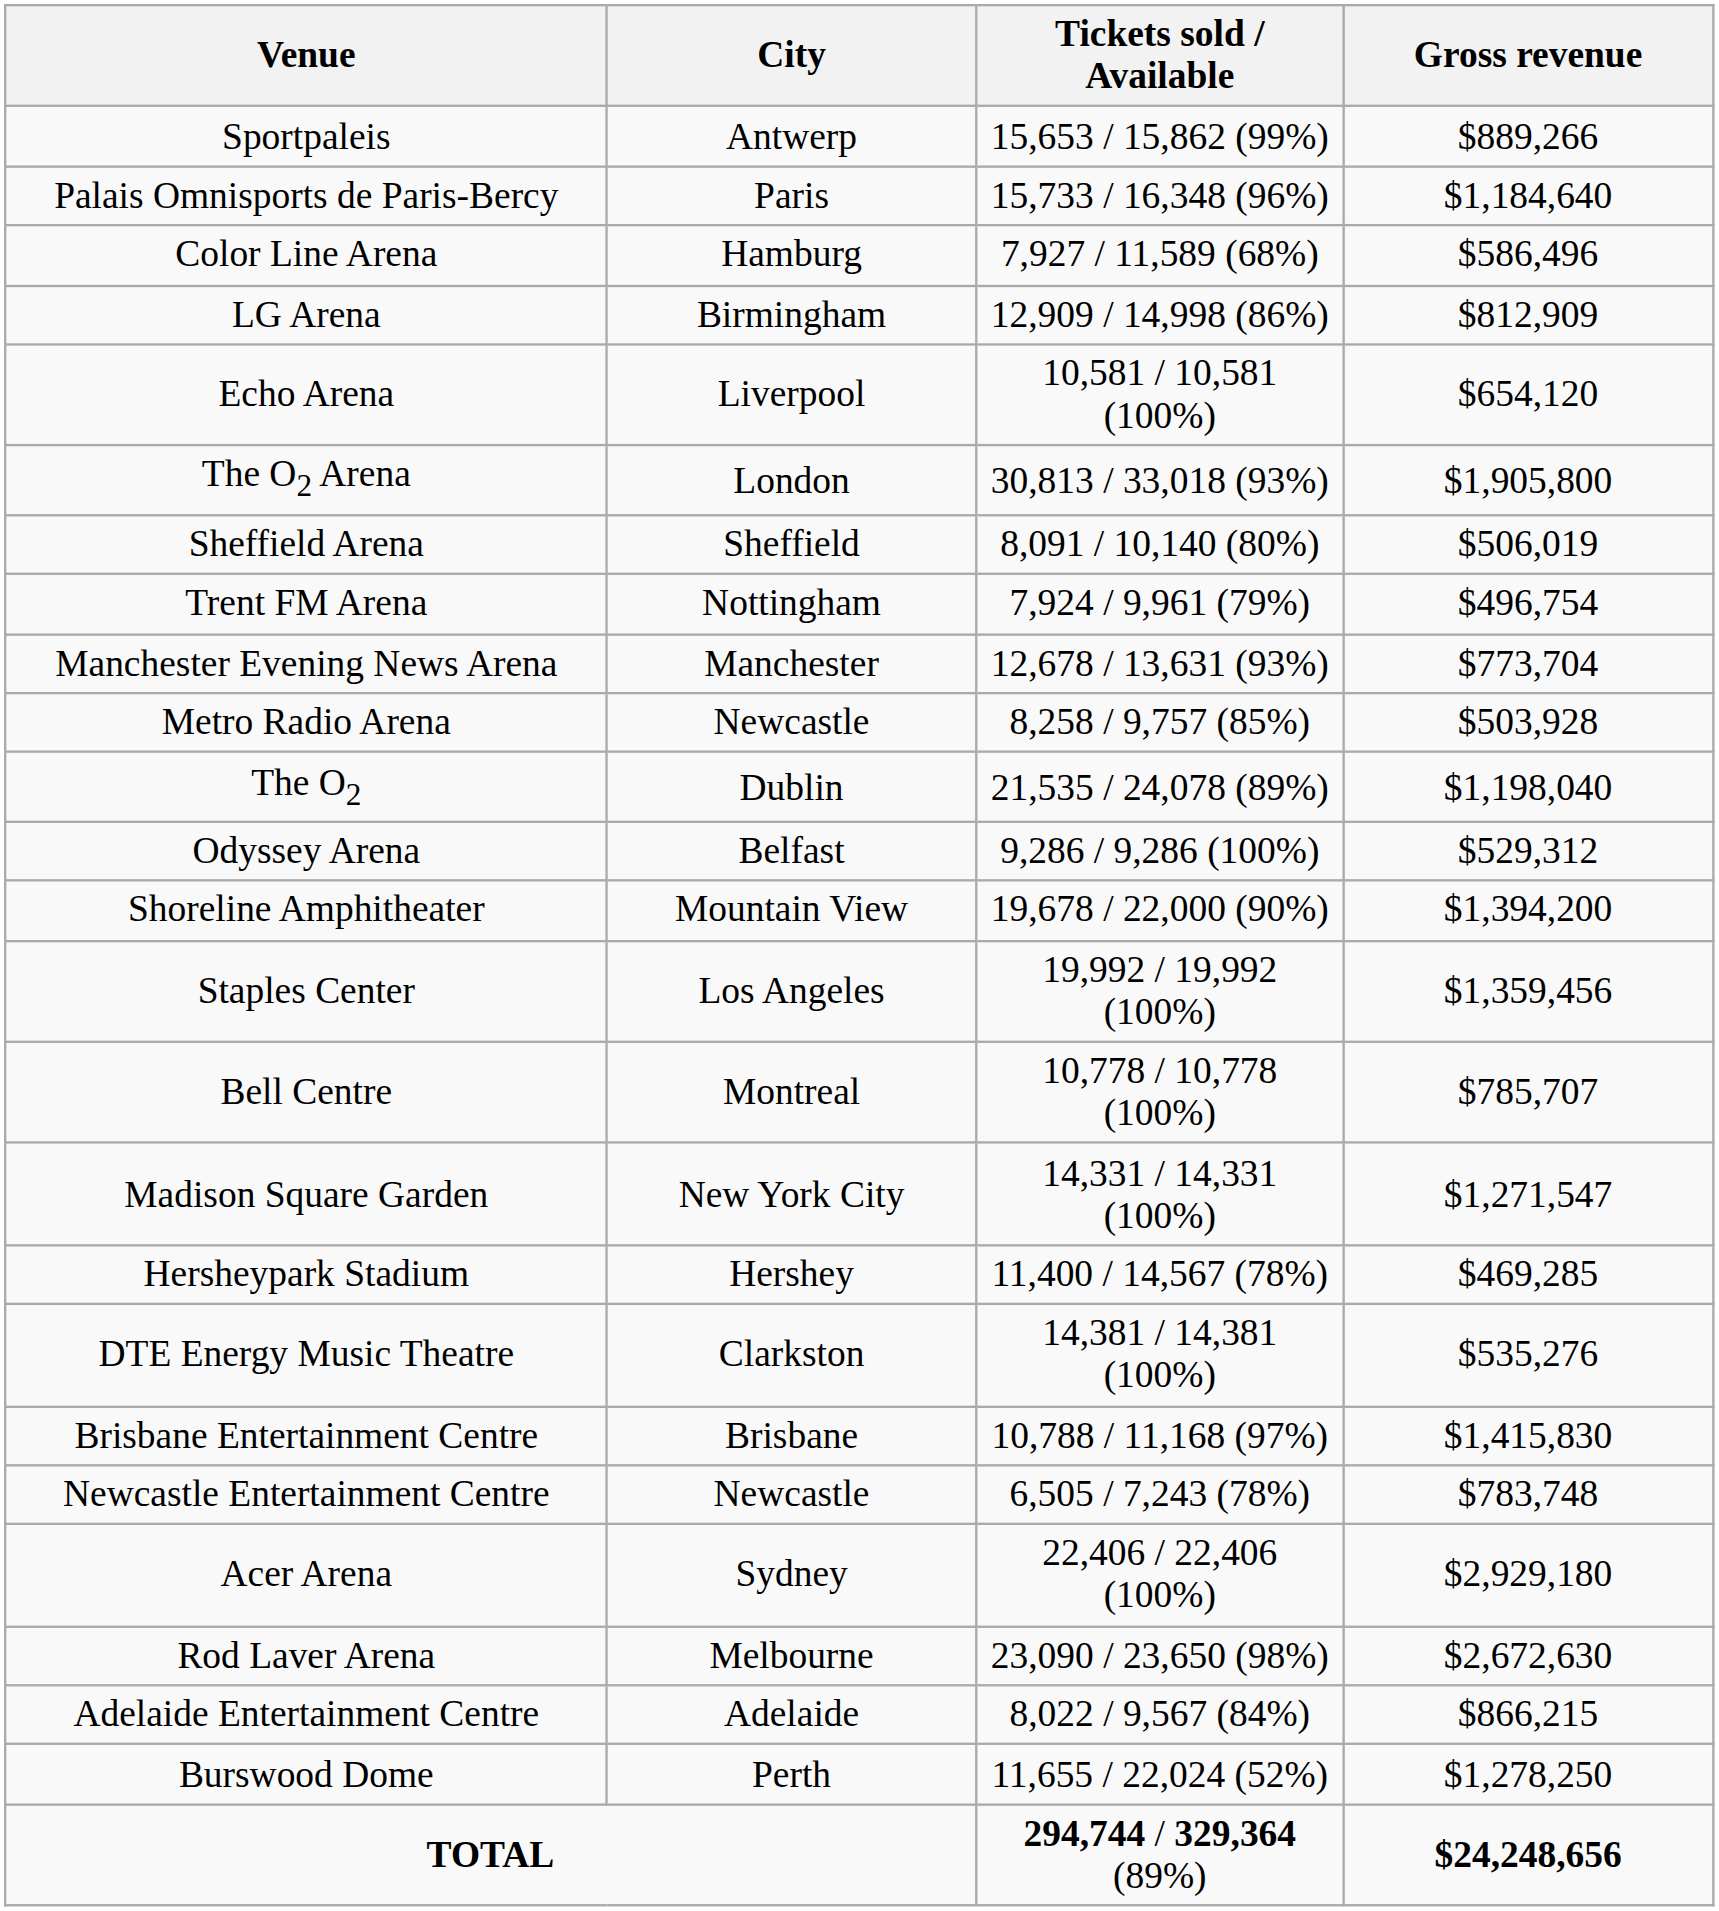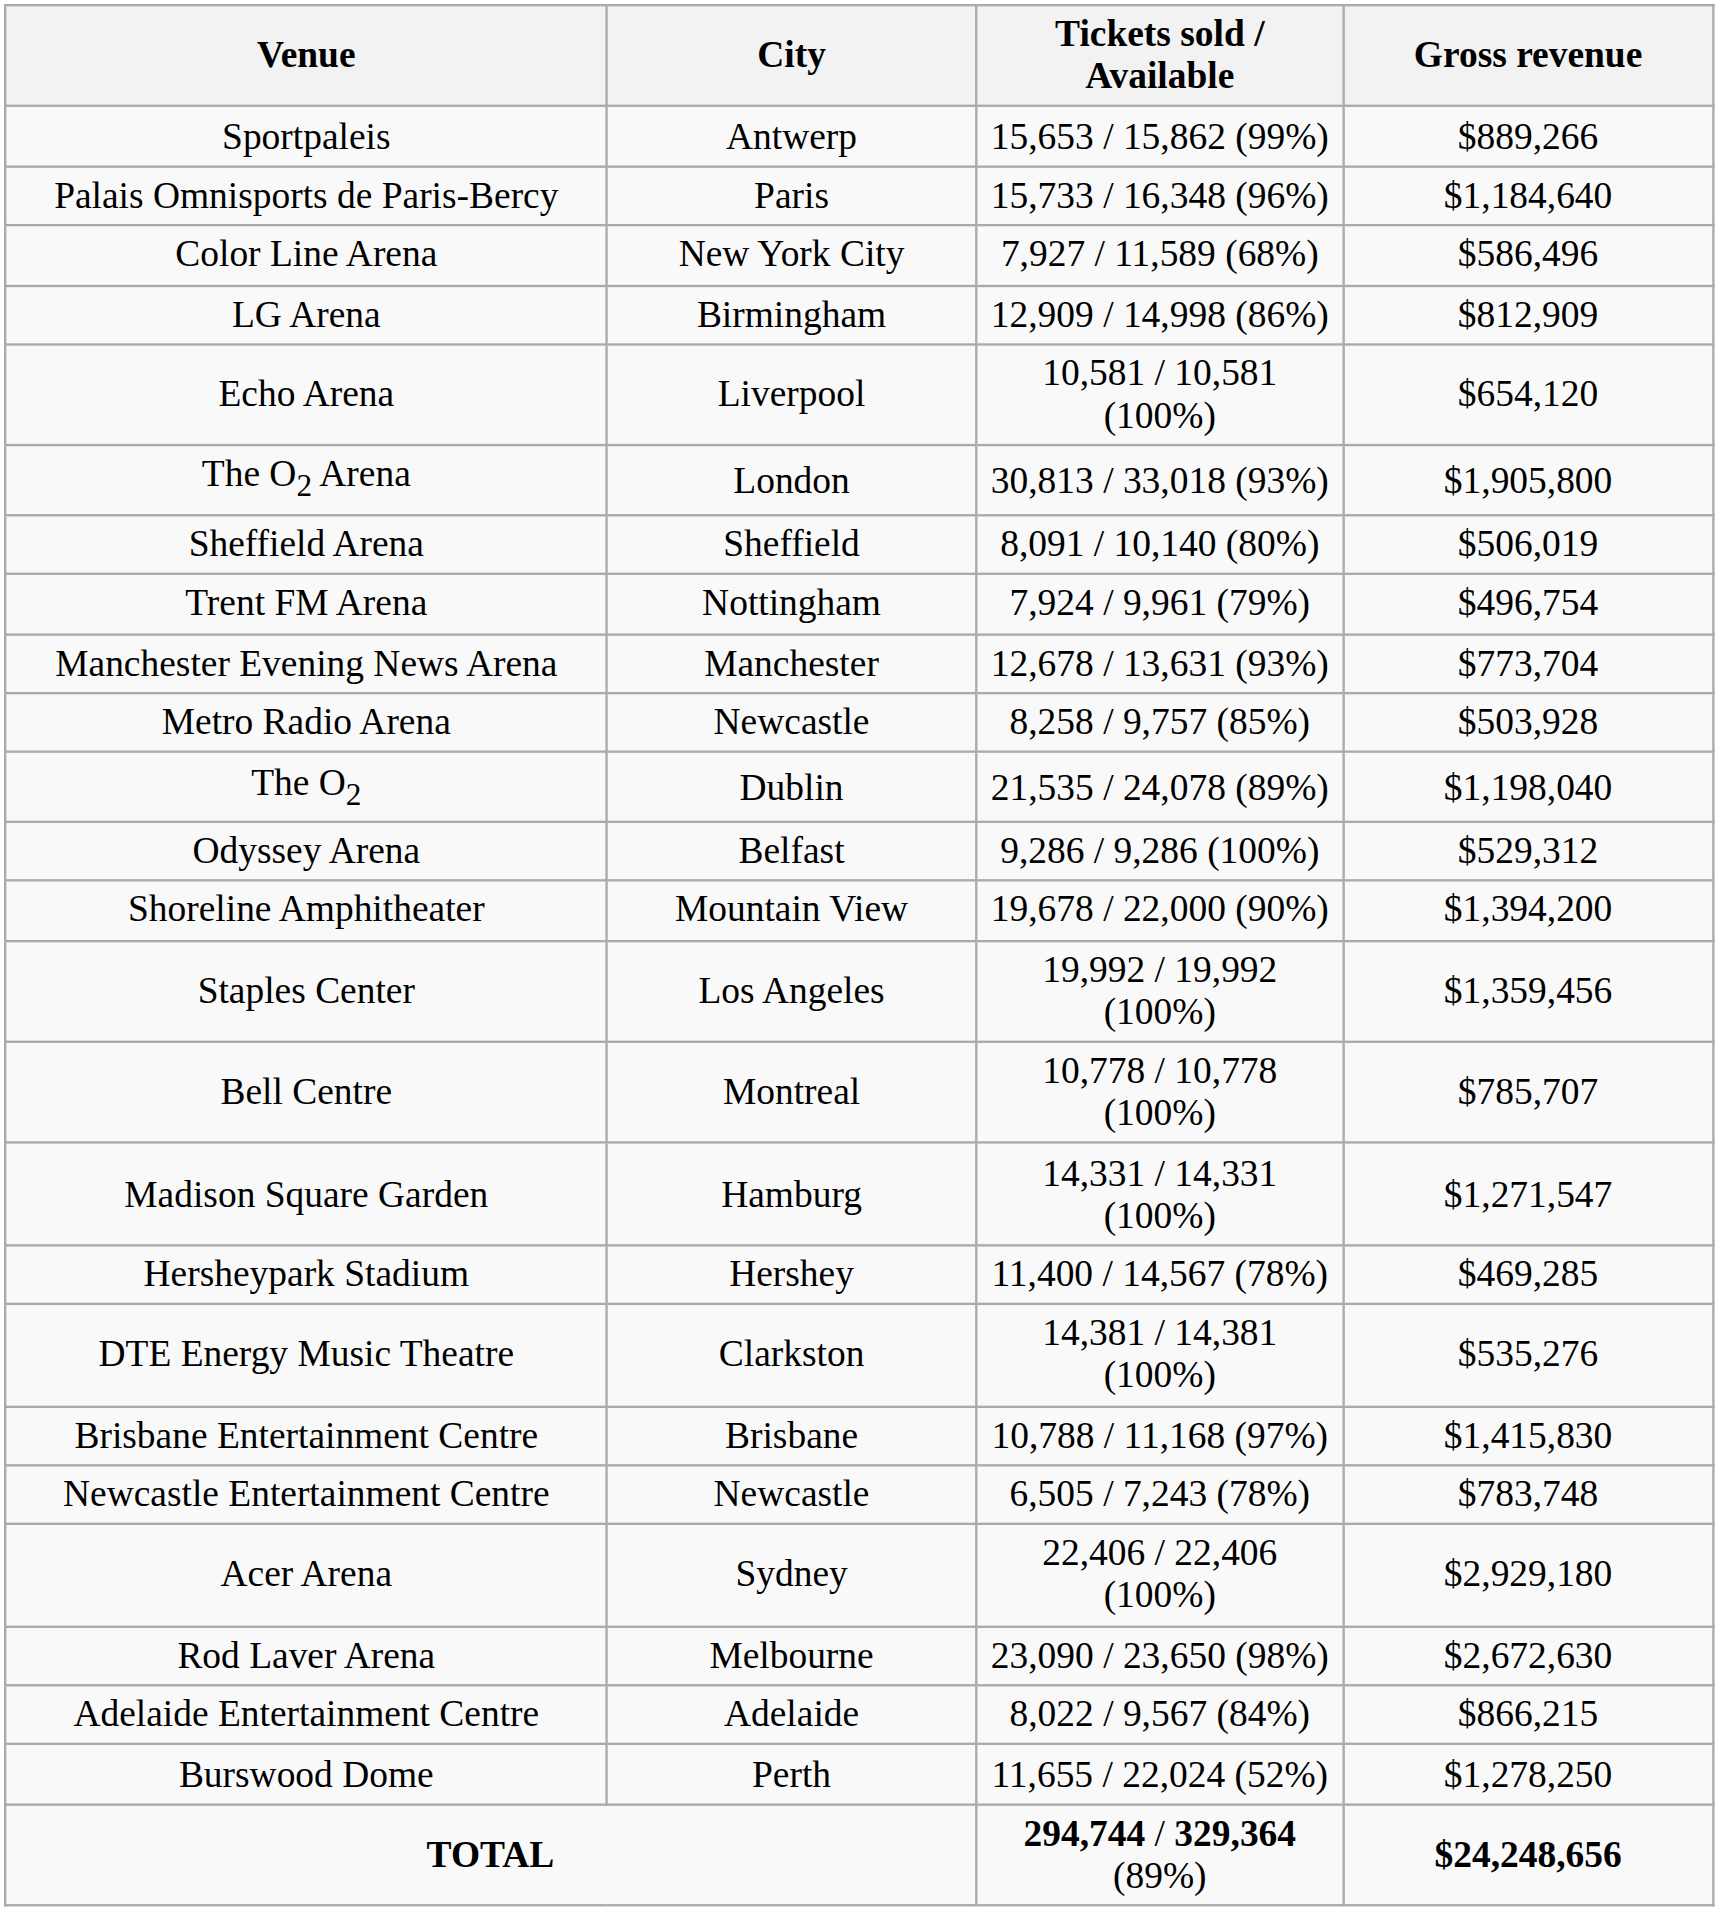Color Line Arena | City: Hamburg -> New York City
Madison Square Garden | City: New York City -> Hamburg
